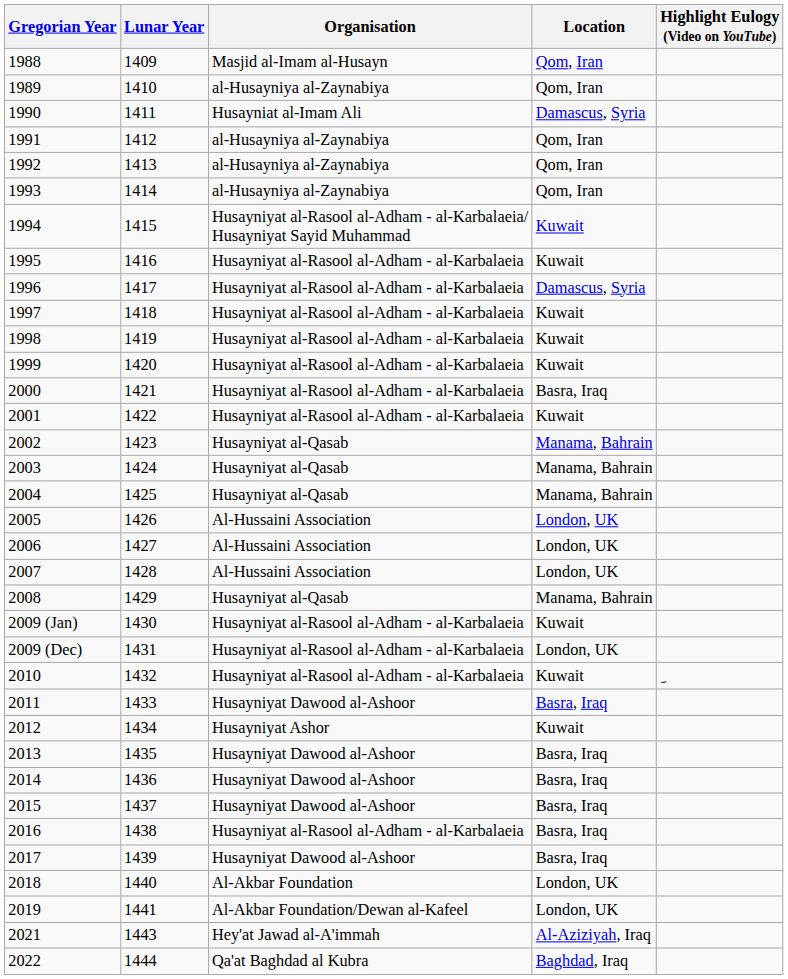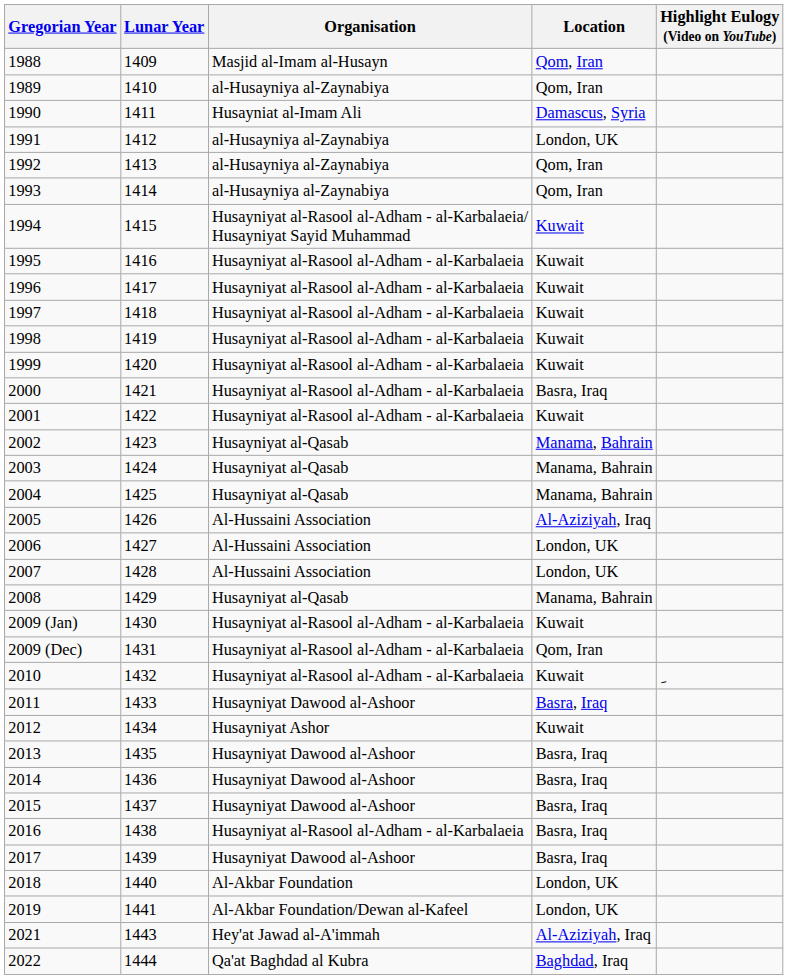1991 | Location: Qom, Iran -> London, UK
1996 | Location: Damascus, Syria -> Kuwait
2005 | Location: London, UK -> Al-Aziziyah, Iraq
2009 (Dec) | Location: London, UK -> Qom, Iran
